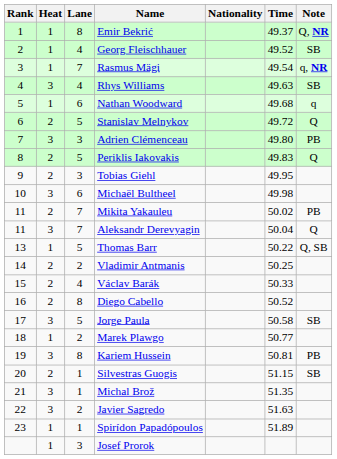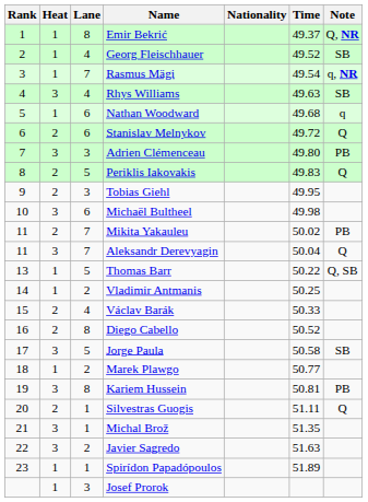Stanislav Melnykov | Lane: 5 -> 6
Vladimir Antmanis | Heat: 2 -> 1
Silvestras Guogis | Time: 51.15 -> 51.11
Silvestras Guogis | Note: SB -> Q
